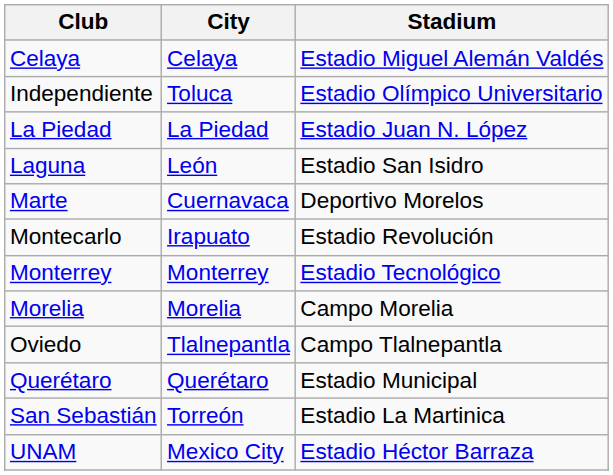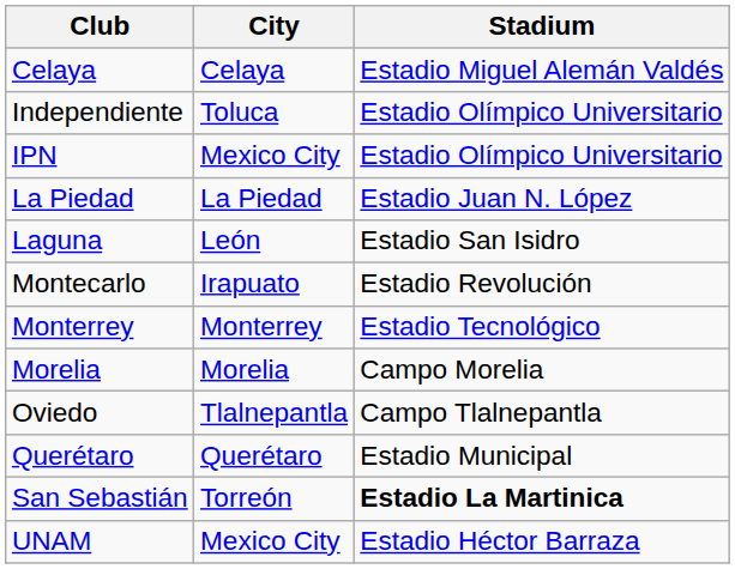+ row: IPN | Mexico City | Estadio Olímpico Universitario
- row: Marte | Cuernavaca | Deportivo Morelos
San Sebastián | Stadium: normal -> bold
